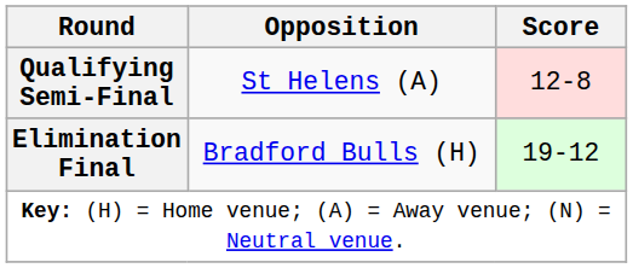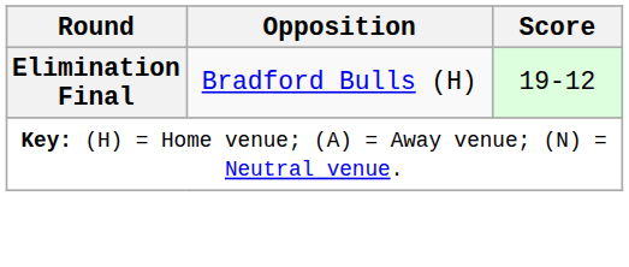- row: Qualifying Semi-Final | St Helens (A) | 12-8
